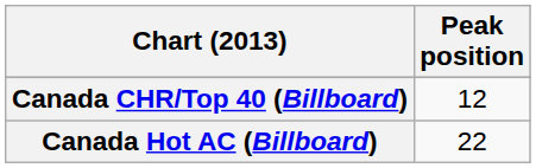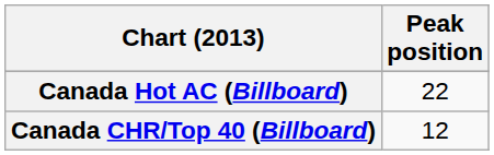rows swapped: Canada CHR/Top 40 (Billboard) <-> Canada Hot AC (Billboard)
